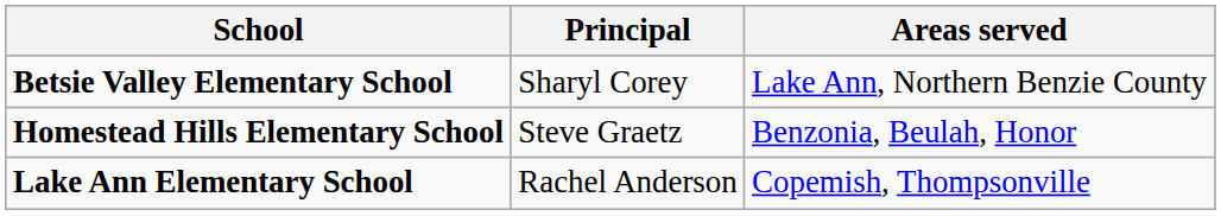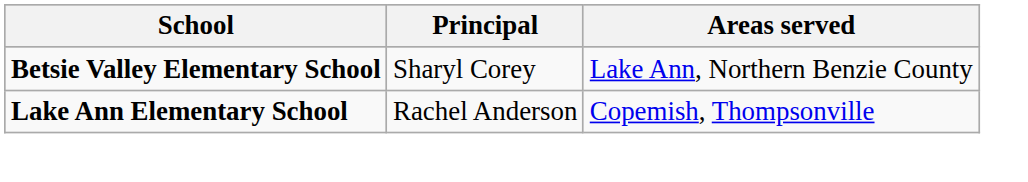- row: Homestead Hills Elementary School | Steve Graetz | Benzonia, Beulah, Honor
